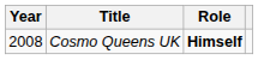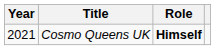Cosmo Queens UK | Year: 2008 -> 2021
